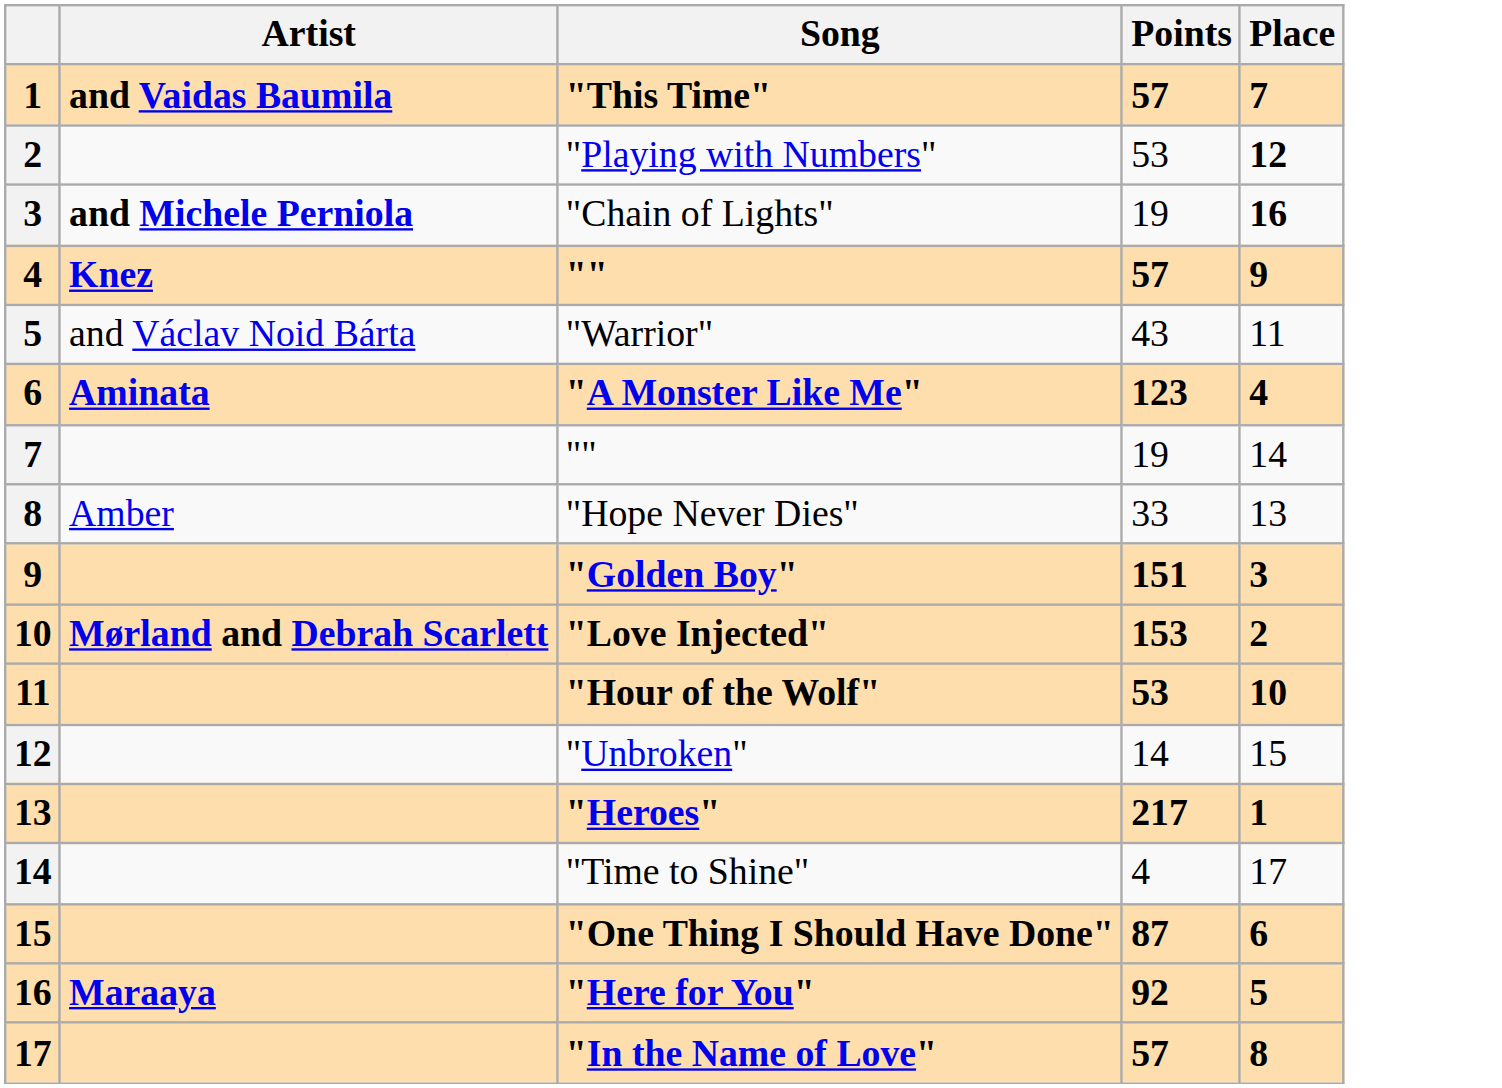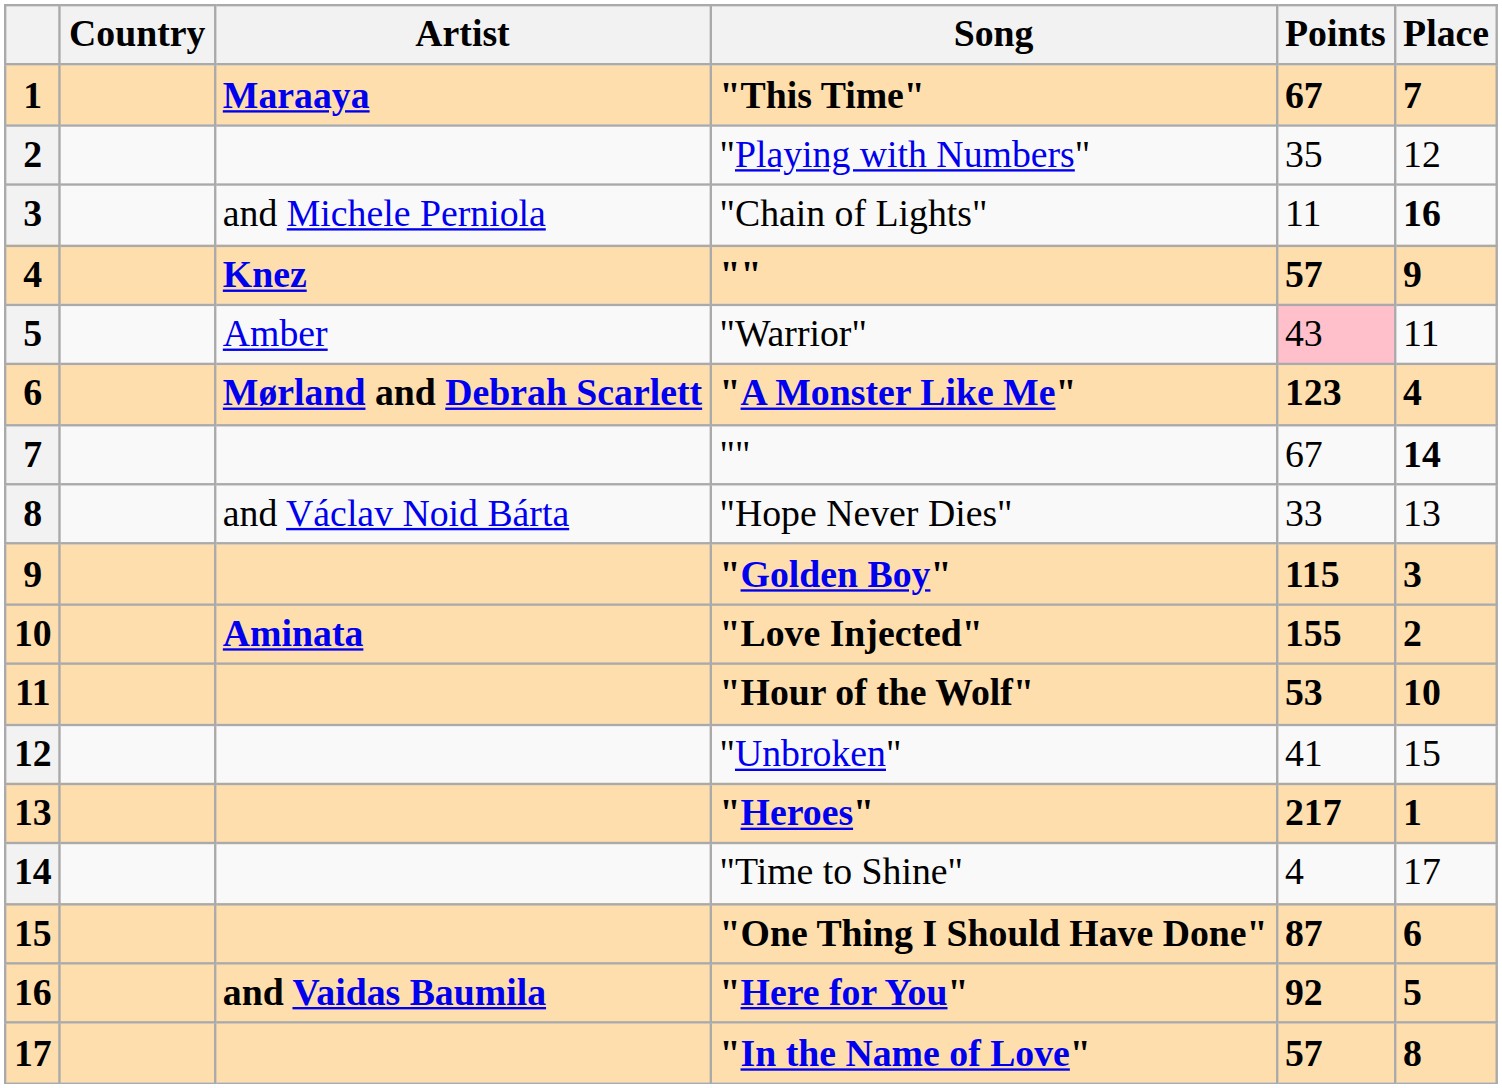+ column: Country
"This Time" | Artist: and Vaidas Baumila -> Maraaya
"This Time" | Points: 57 -> 67
"Playing with Numbers" | Points: 53 -> 35
"Playing with Numbers" | Place: bold -> normal
"Chain of Lights" | Artist: bold -> normal
"Chain of Lights" | Points: 19 -> 11
"Warrior" | Artist: and Václav Noid Bárta -> Amber
"Warrior" | Points: no background -> pink background
"A Monster Like Me" | Artist: Aminata -> Mørland and Debrah Scarlett
7 / "" | Points: 19 -> 67
7 / "" | Place: normal -> bold
"Hope Never Dies" | Artist: Amber -> and Václav Noid Bárta
"Golden Boy" | Points: 151 -> 115
"Love Injected" | Artist: Mørland and Debrah Scarlett -> Aminata
"Love Injected" | Points: 153 -> 155
"Unbroken" | Points: 14 -> 41
"Here for You" | Artist: Maraaya -> and Vaidas Baumila
